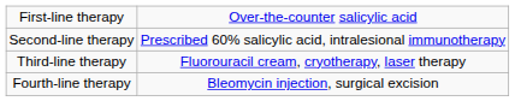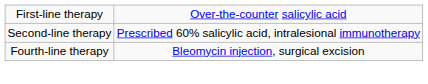- row: Third-line therapy | Fluorouracil cream, cryotherapy, laser therapy
